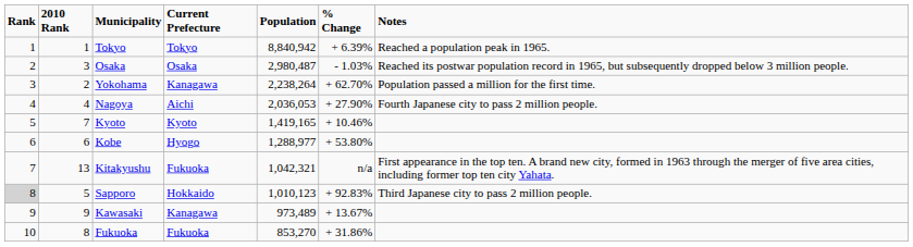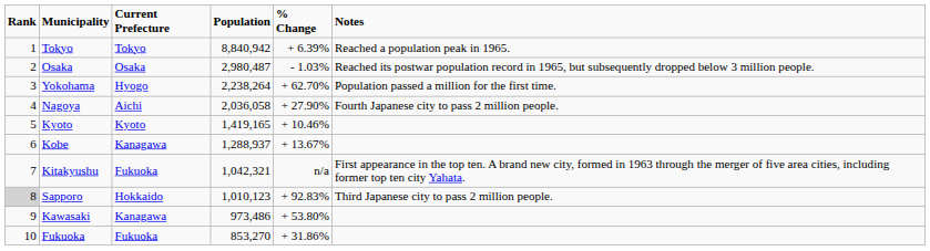- column: 2010 Rank | 1 | 3 | 2 | 4 | 7 | 6 | 13 | 5 | 9 | 8
Yokohama | Current Prefecture: Kanagawa -> Hyogo
Nagoya | Population: 2,036,053 -> 2,036,058
Kobe | Current Prefecture: Hyogo -> Kanagawa
Kobe | Population: 1,288,977 -> 1,288,937
Kobe | % Change: + 53.80% -> + 13.67%
Kawasaki | Population: 973,489 -> 973,486
Kawasaki | % Change: + 13.67% -> + 53.80%
